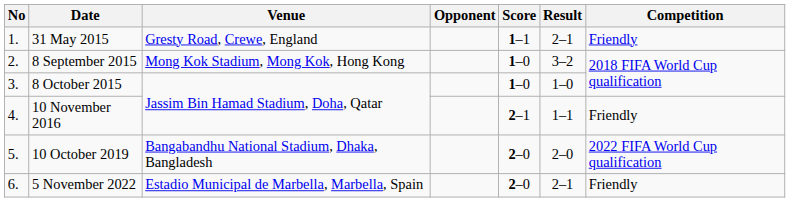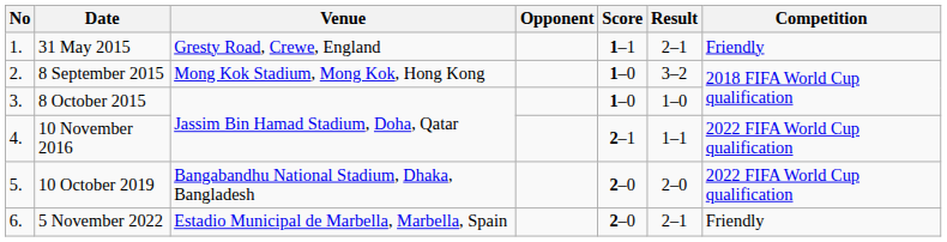10 November 2016 | Competition: Friendly -> 2022 FIFA World Cup qualification
